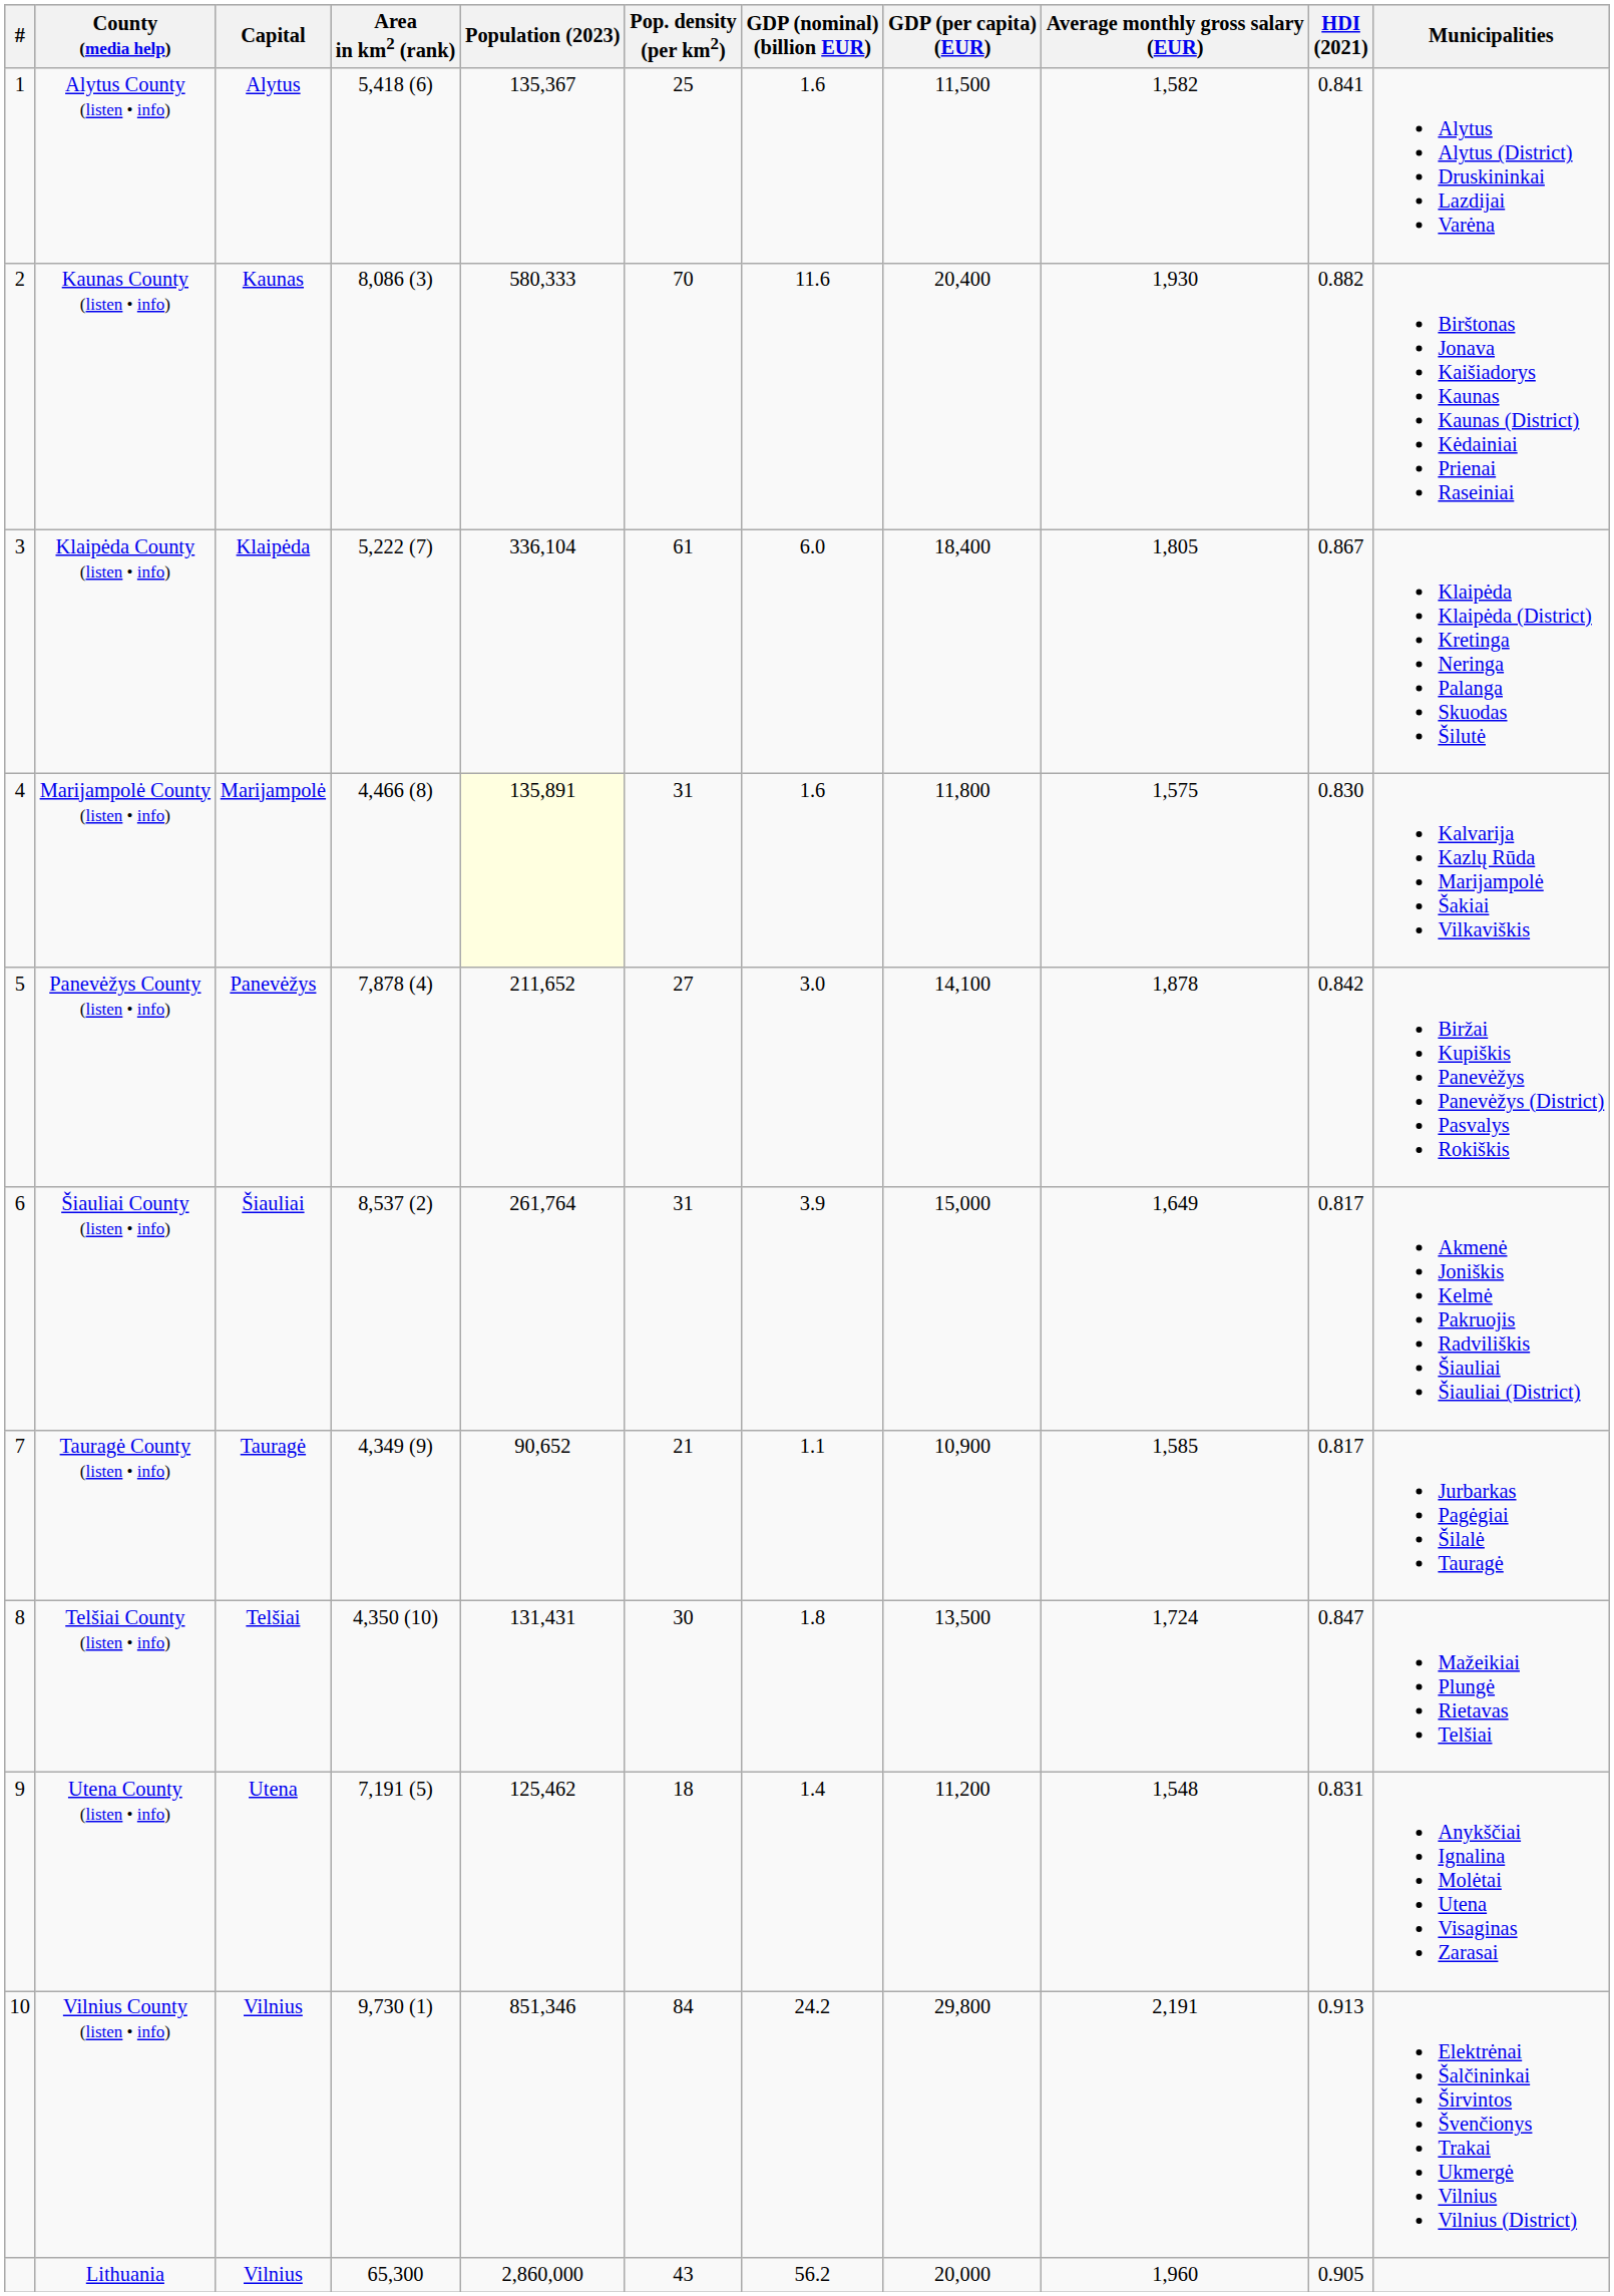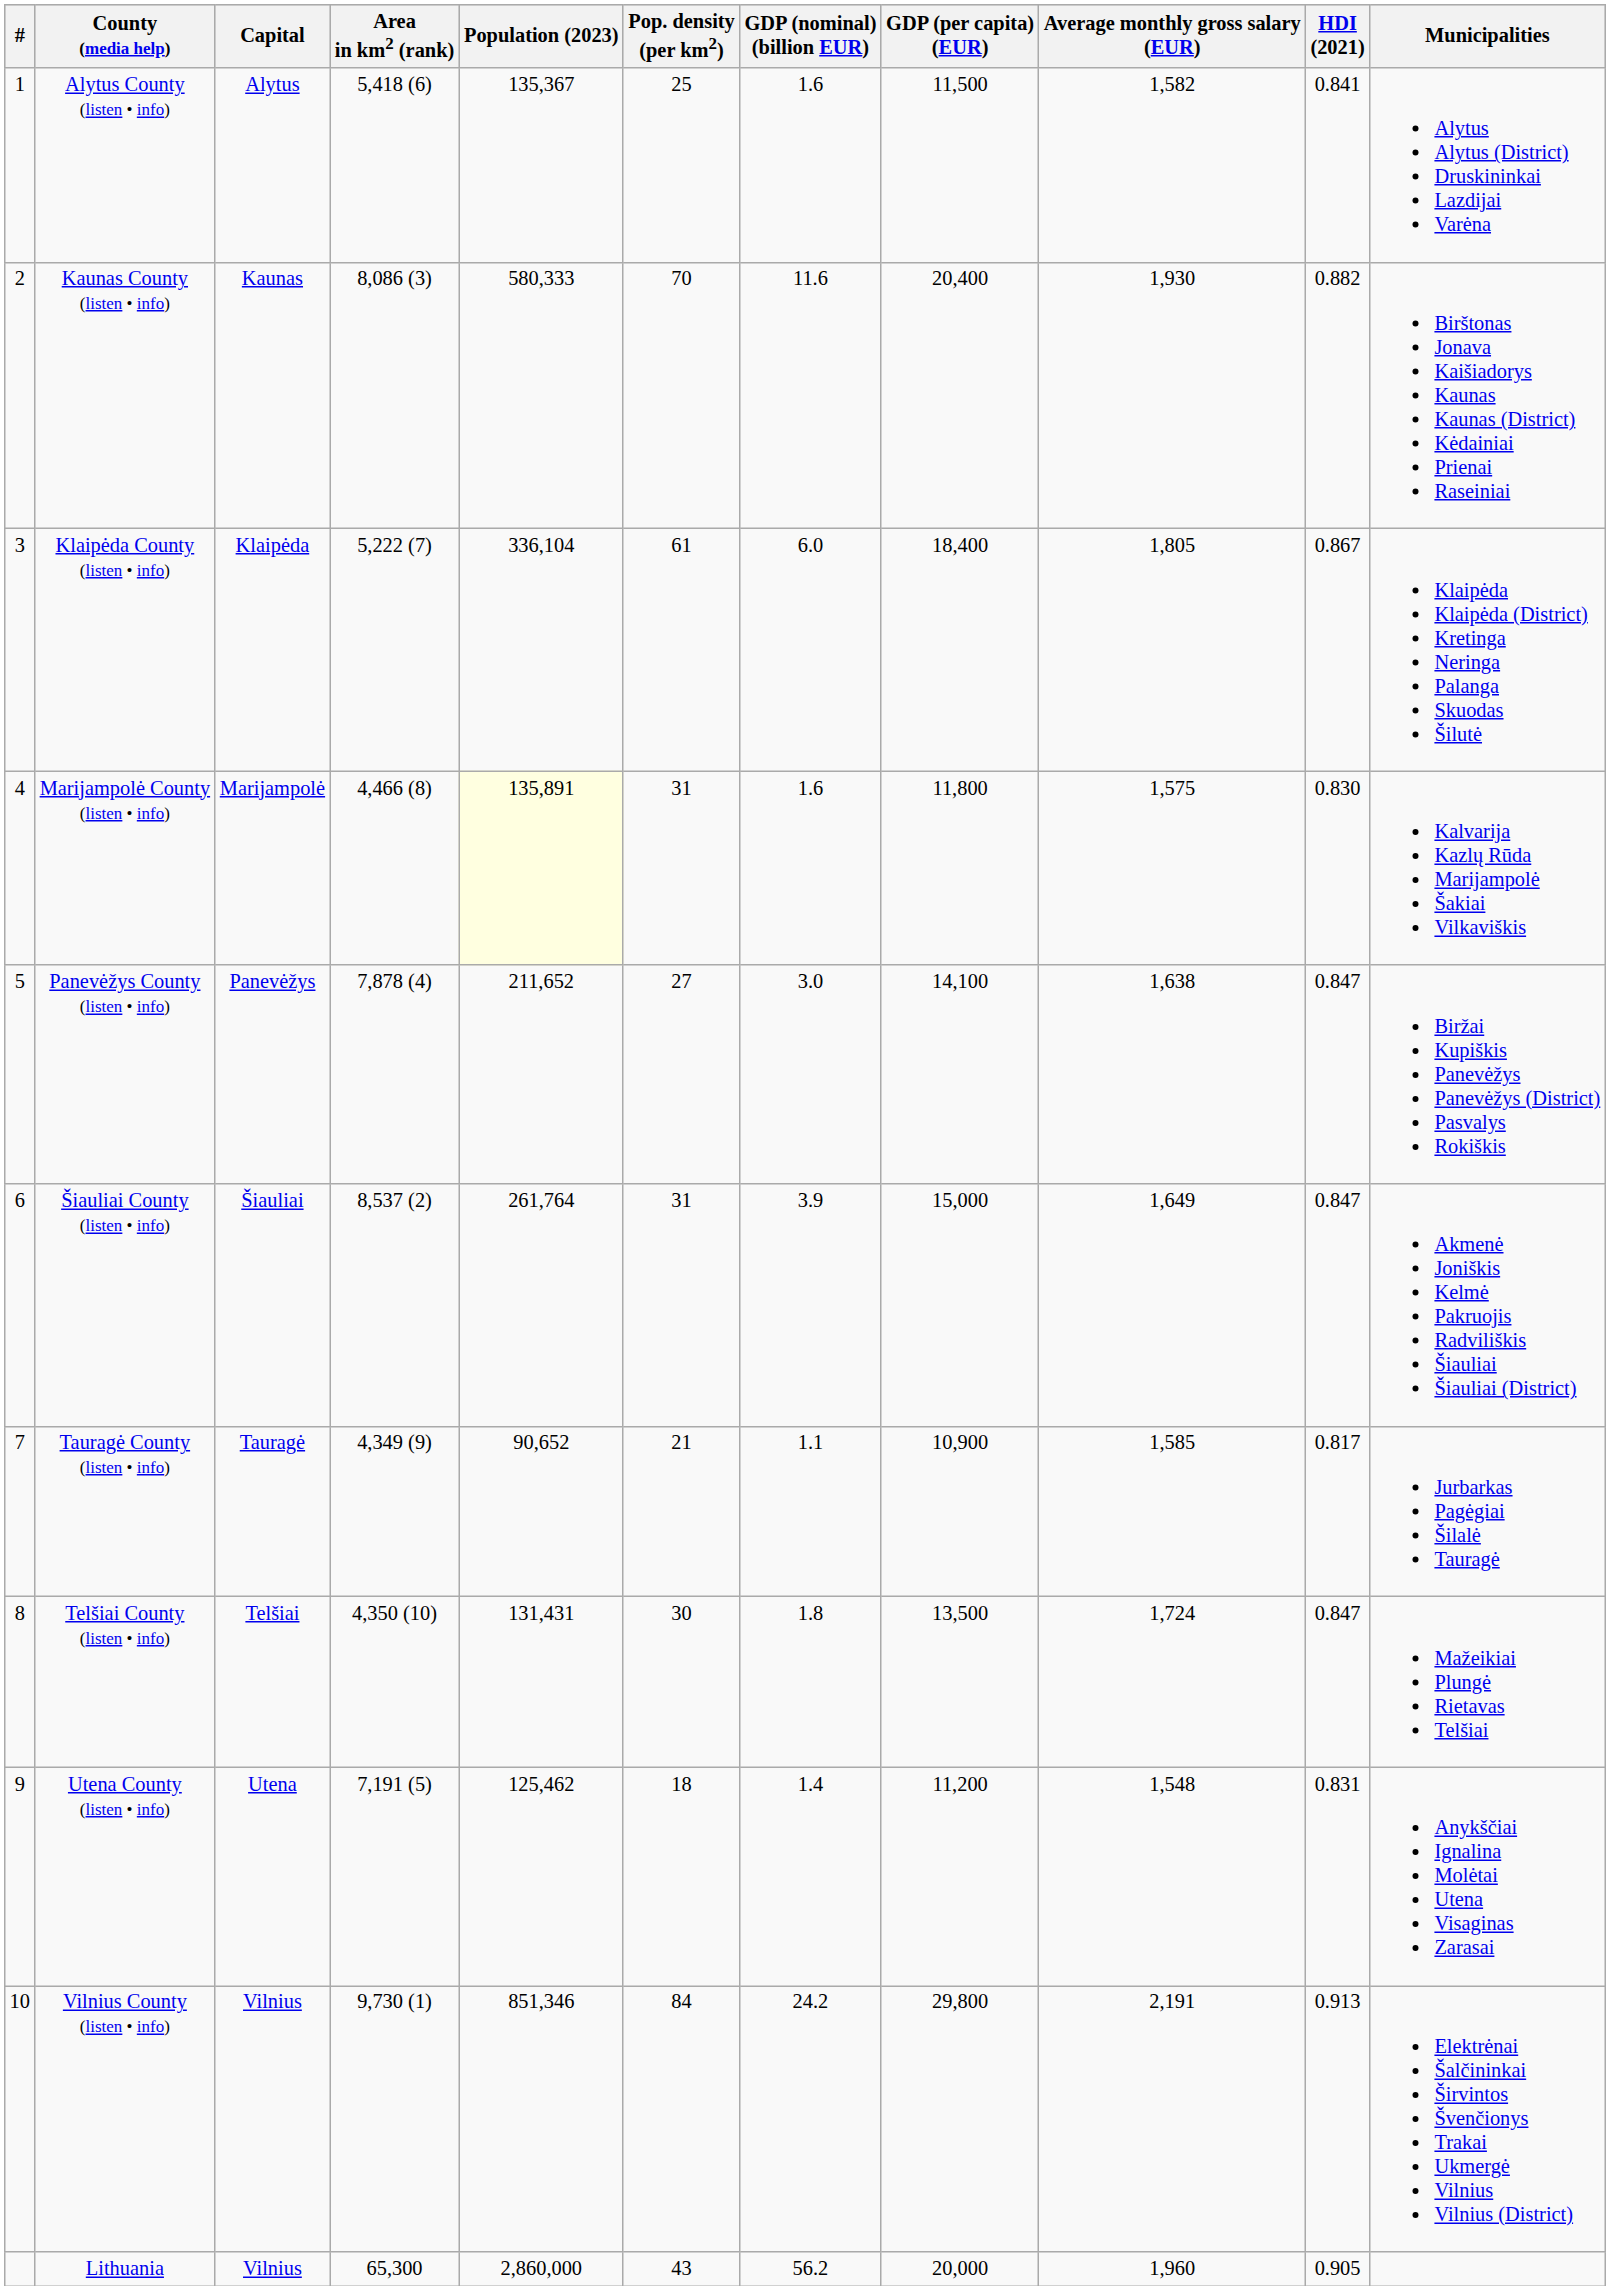Panevėžys County (listen • info) | Average monthly gross salary (EUR): 1,878 -> 1,638
Panevėžys County (listen • info) | HDI (2021): 0.842 -> 0.847
Šiauliai County (listen • info) | HDI (2021): 0.817 -> 0.847
